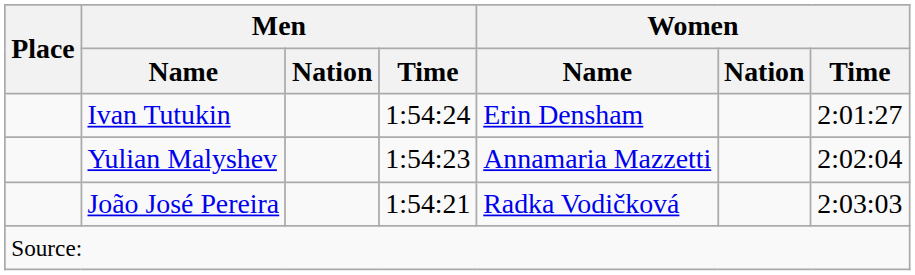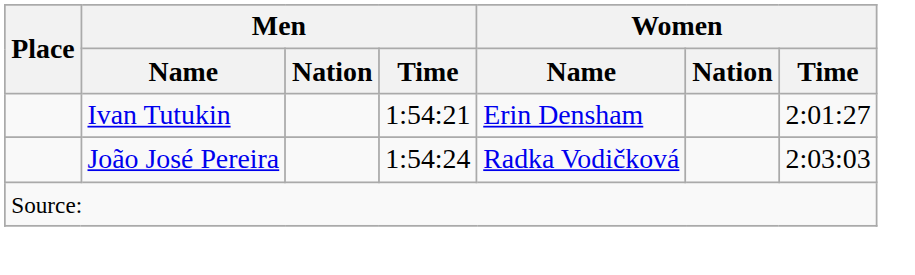Ivan Tutukin | Men / Time: 1:54:24 -> 1:54:21
- row: Yulian Malyshev | 1:54:23 | Annamaria Mazzetti | 2:02:04
João José Pereira | Men / Time: 1:54:21 -> 1:54:24
